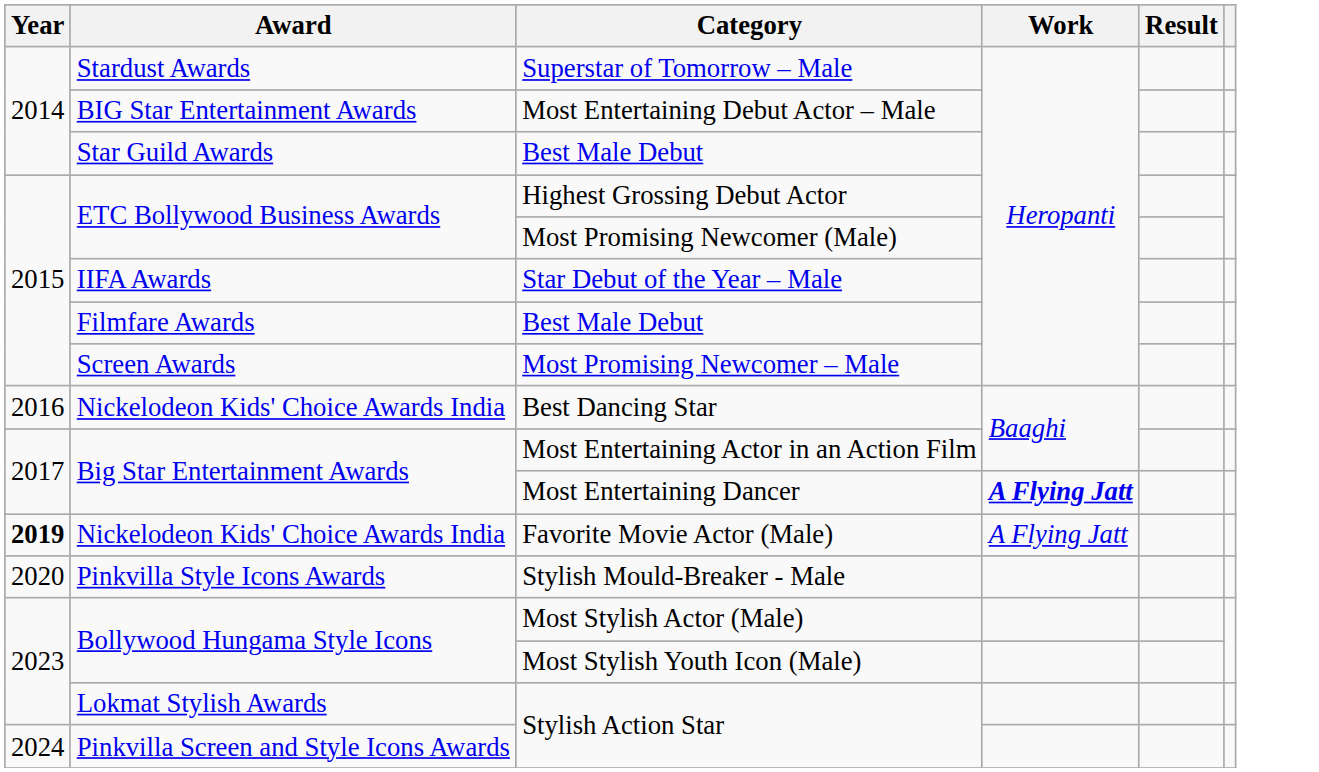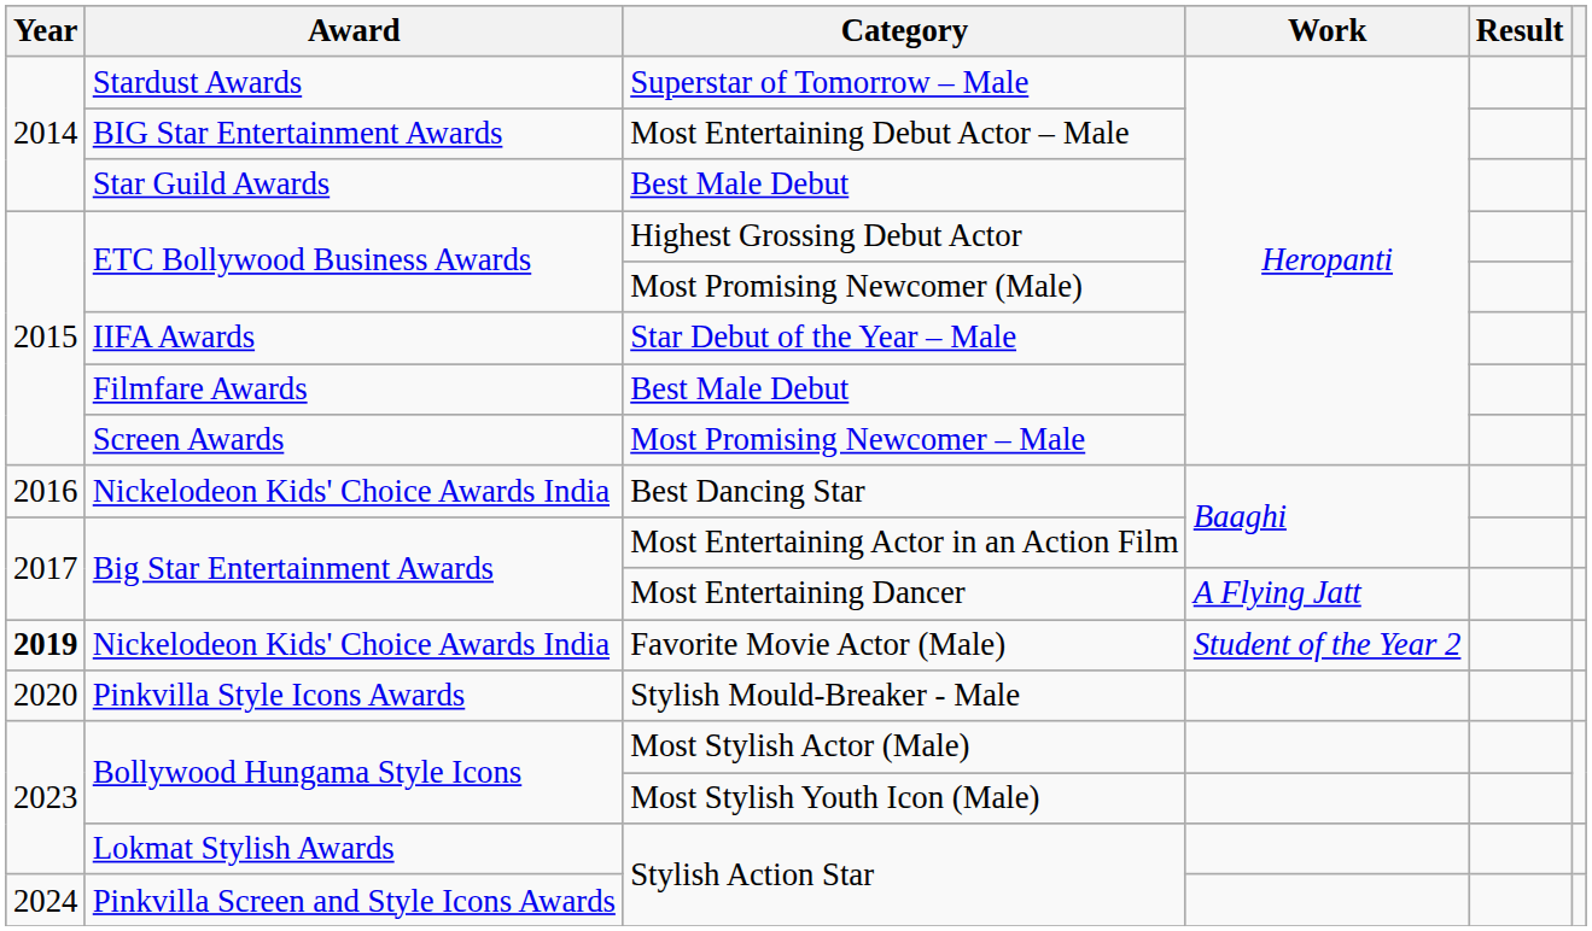Most Entertaining Dancer | Work: bold -> normal
Favorite Movie Actor (Male) | Work: A Flying Jatt -> Student of the Year 2
